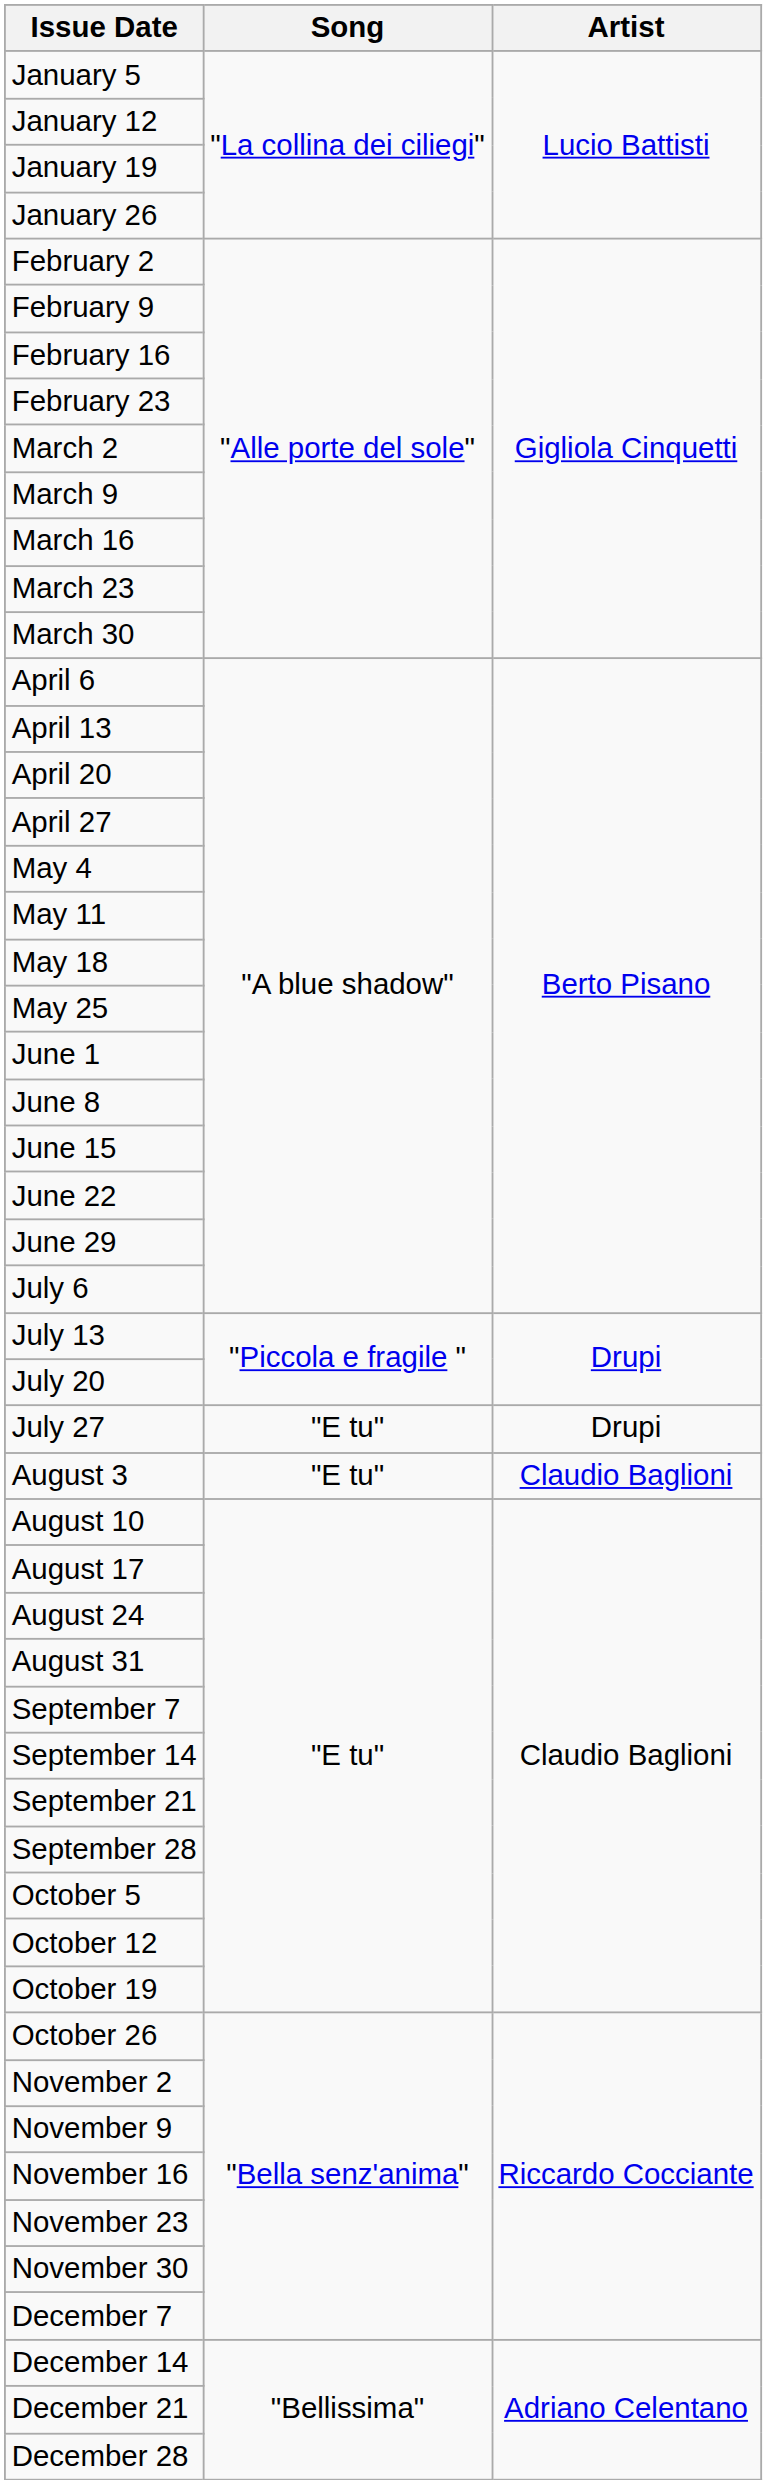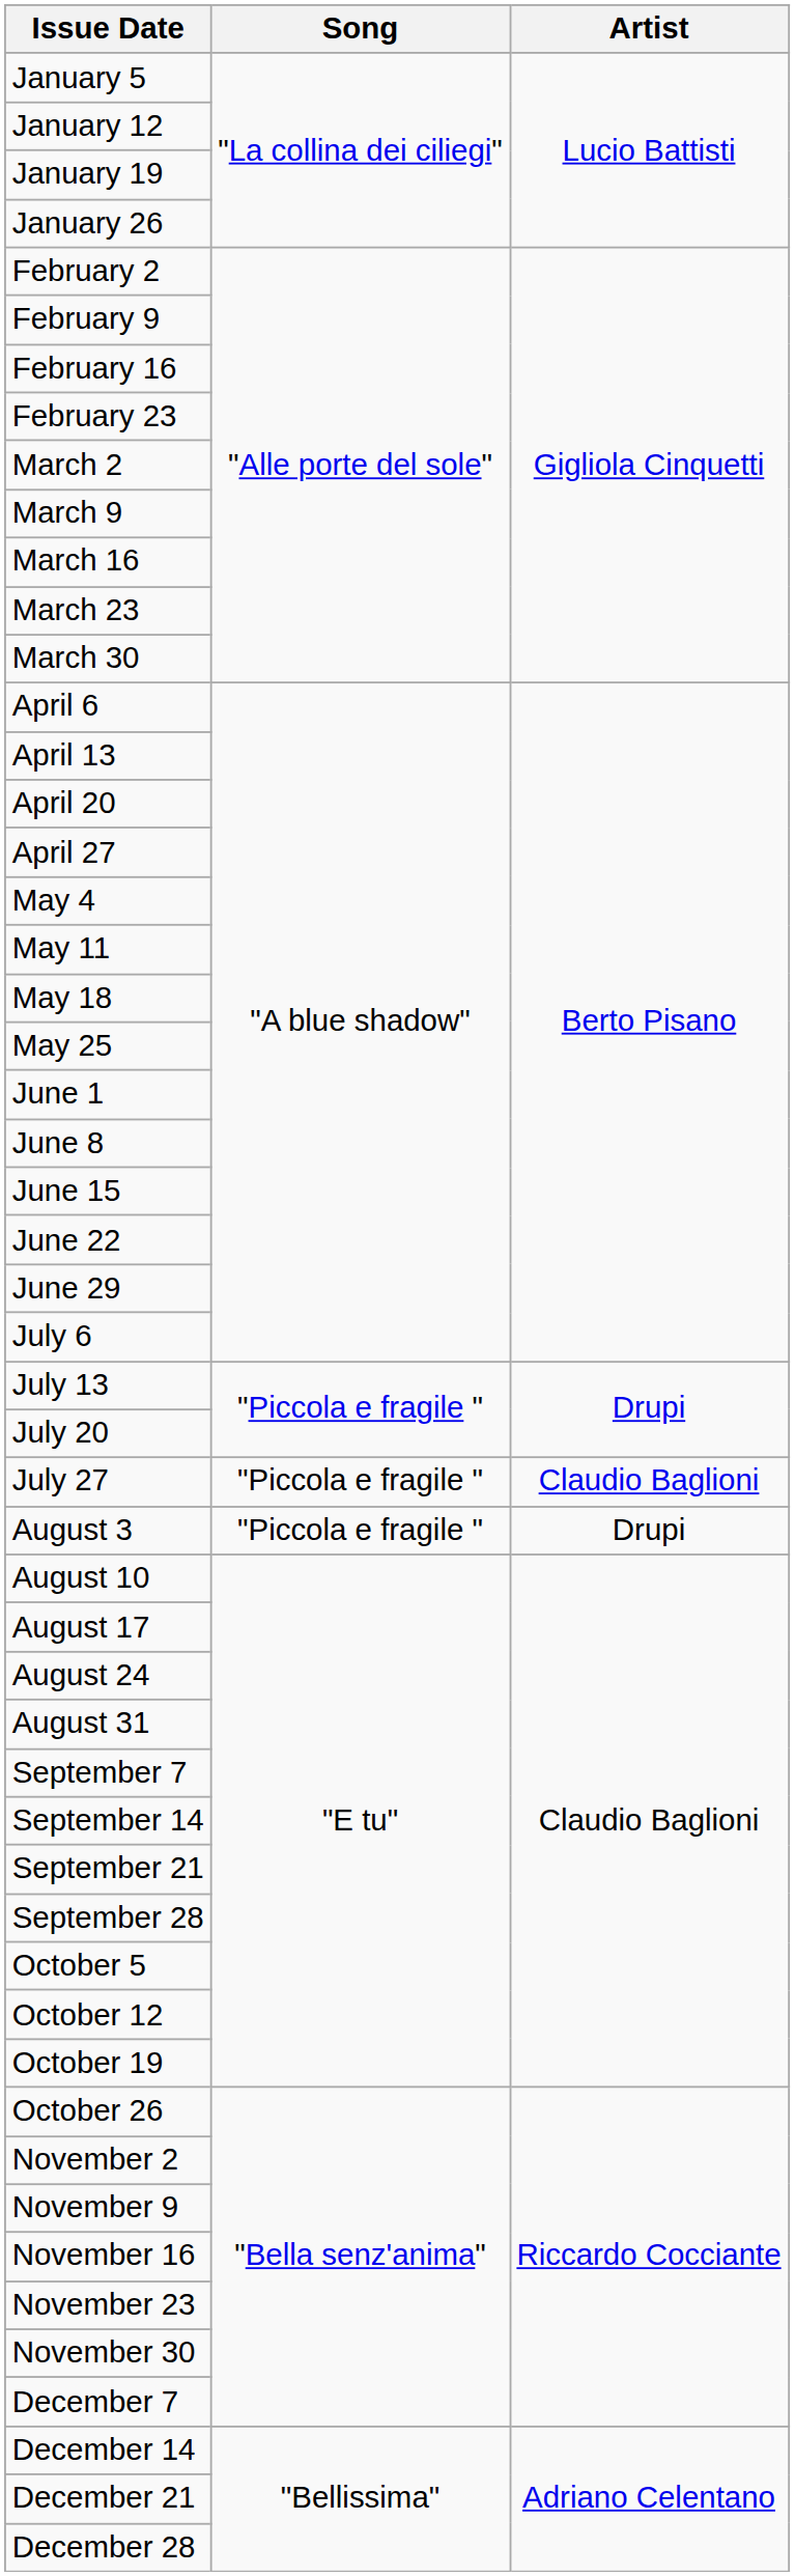July 27 | Song: "E tu" -> "Piccola e fragile "
July 27 | Artist: Drupi -> Claudio Baglioni
August 3 | Song: "E tu" -> "Piccola e fragile "
August 3 | Artist: Claudio Baglioni -> Drupi
